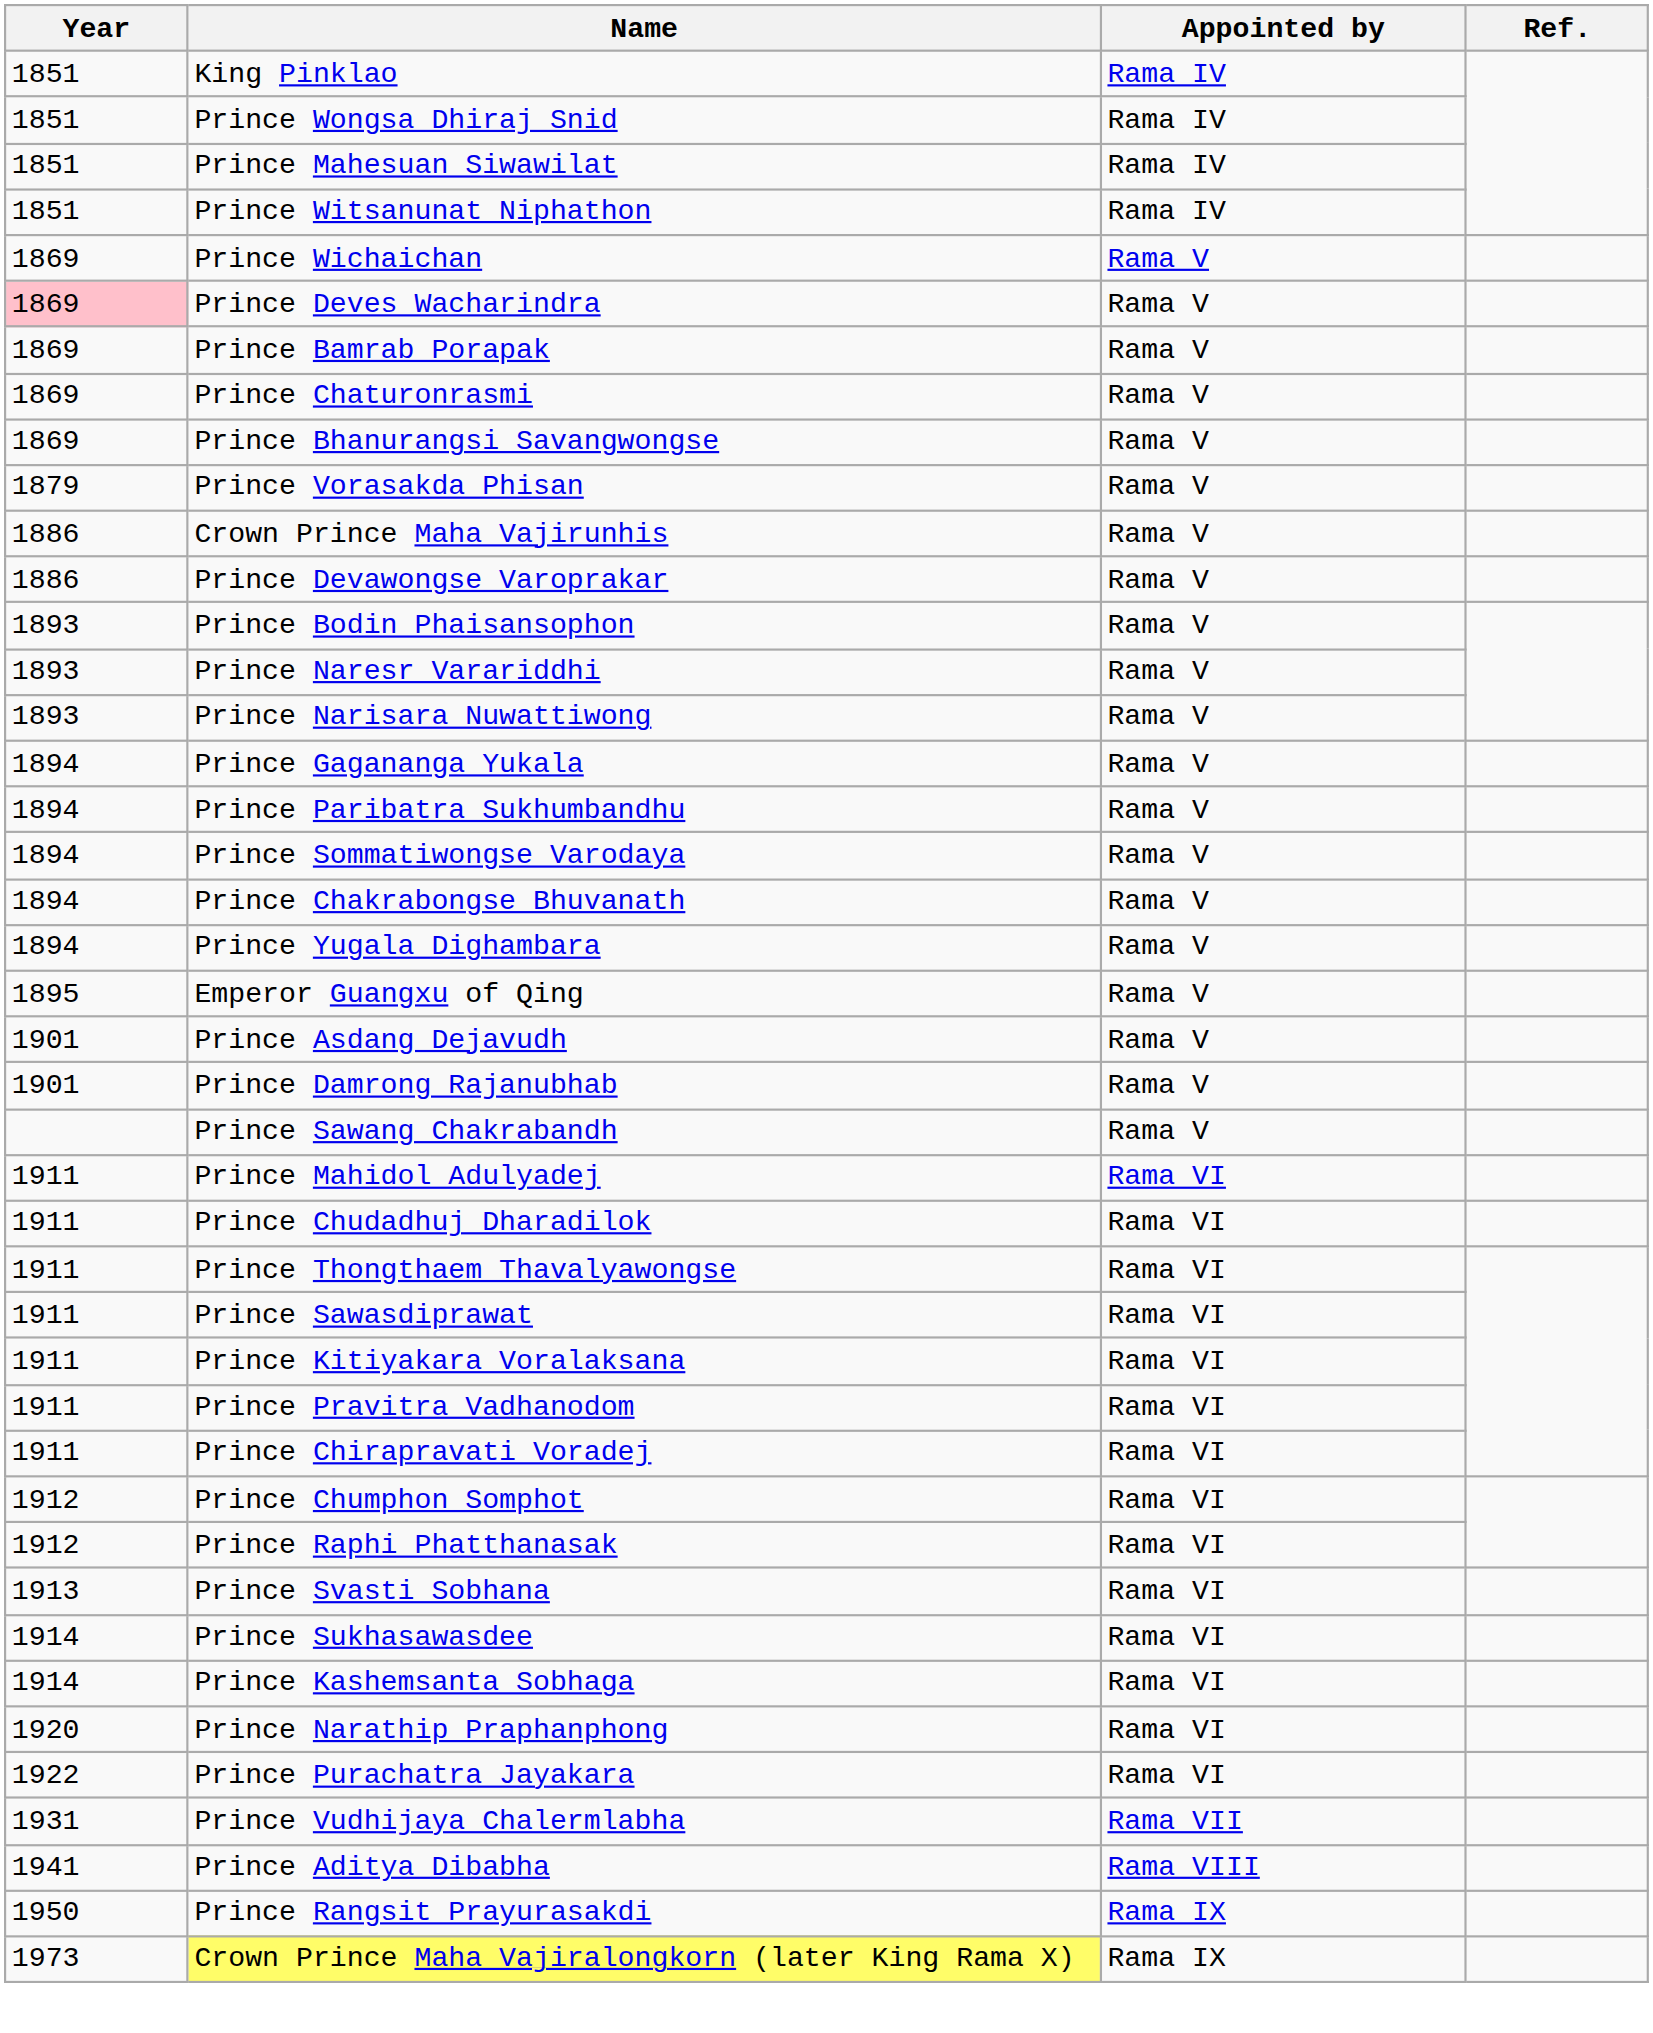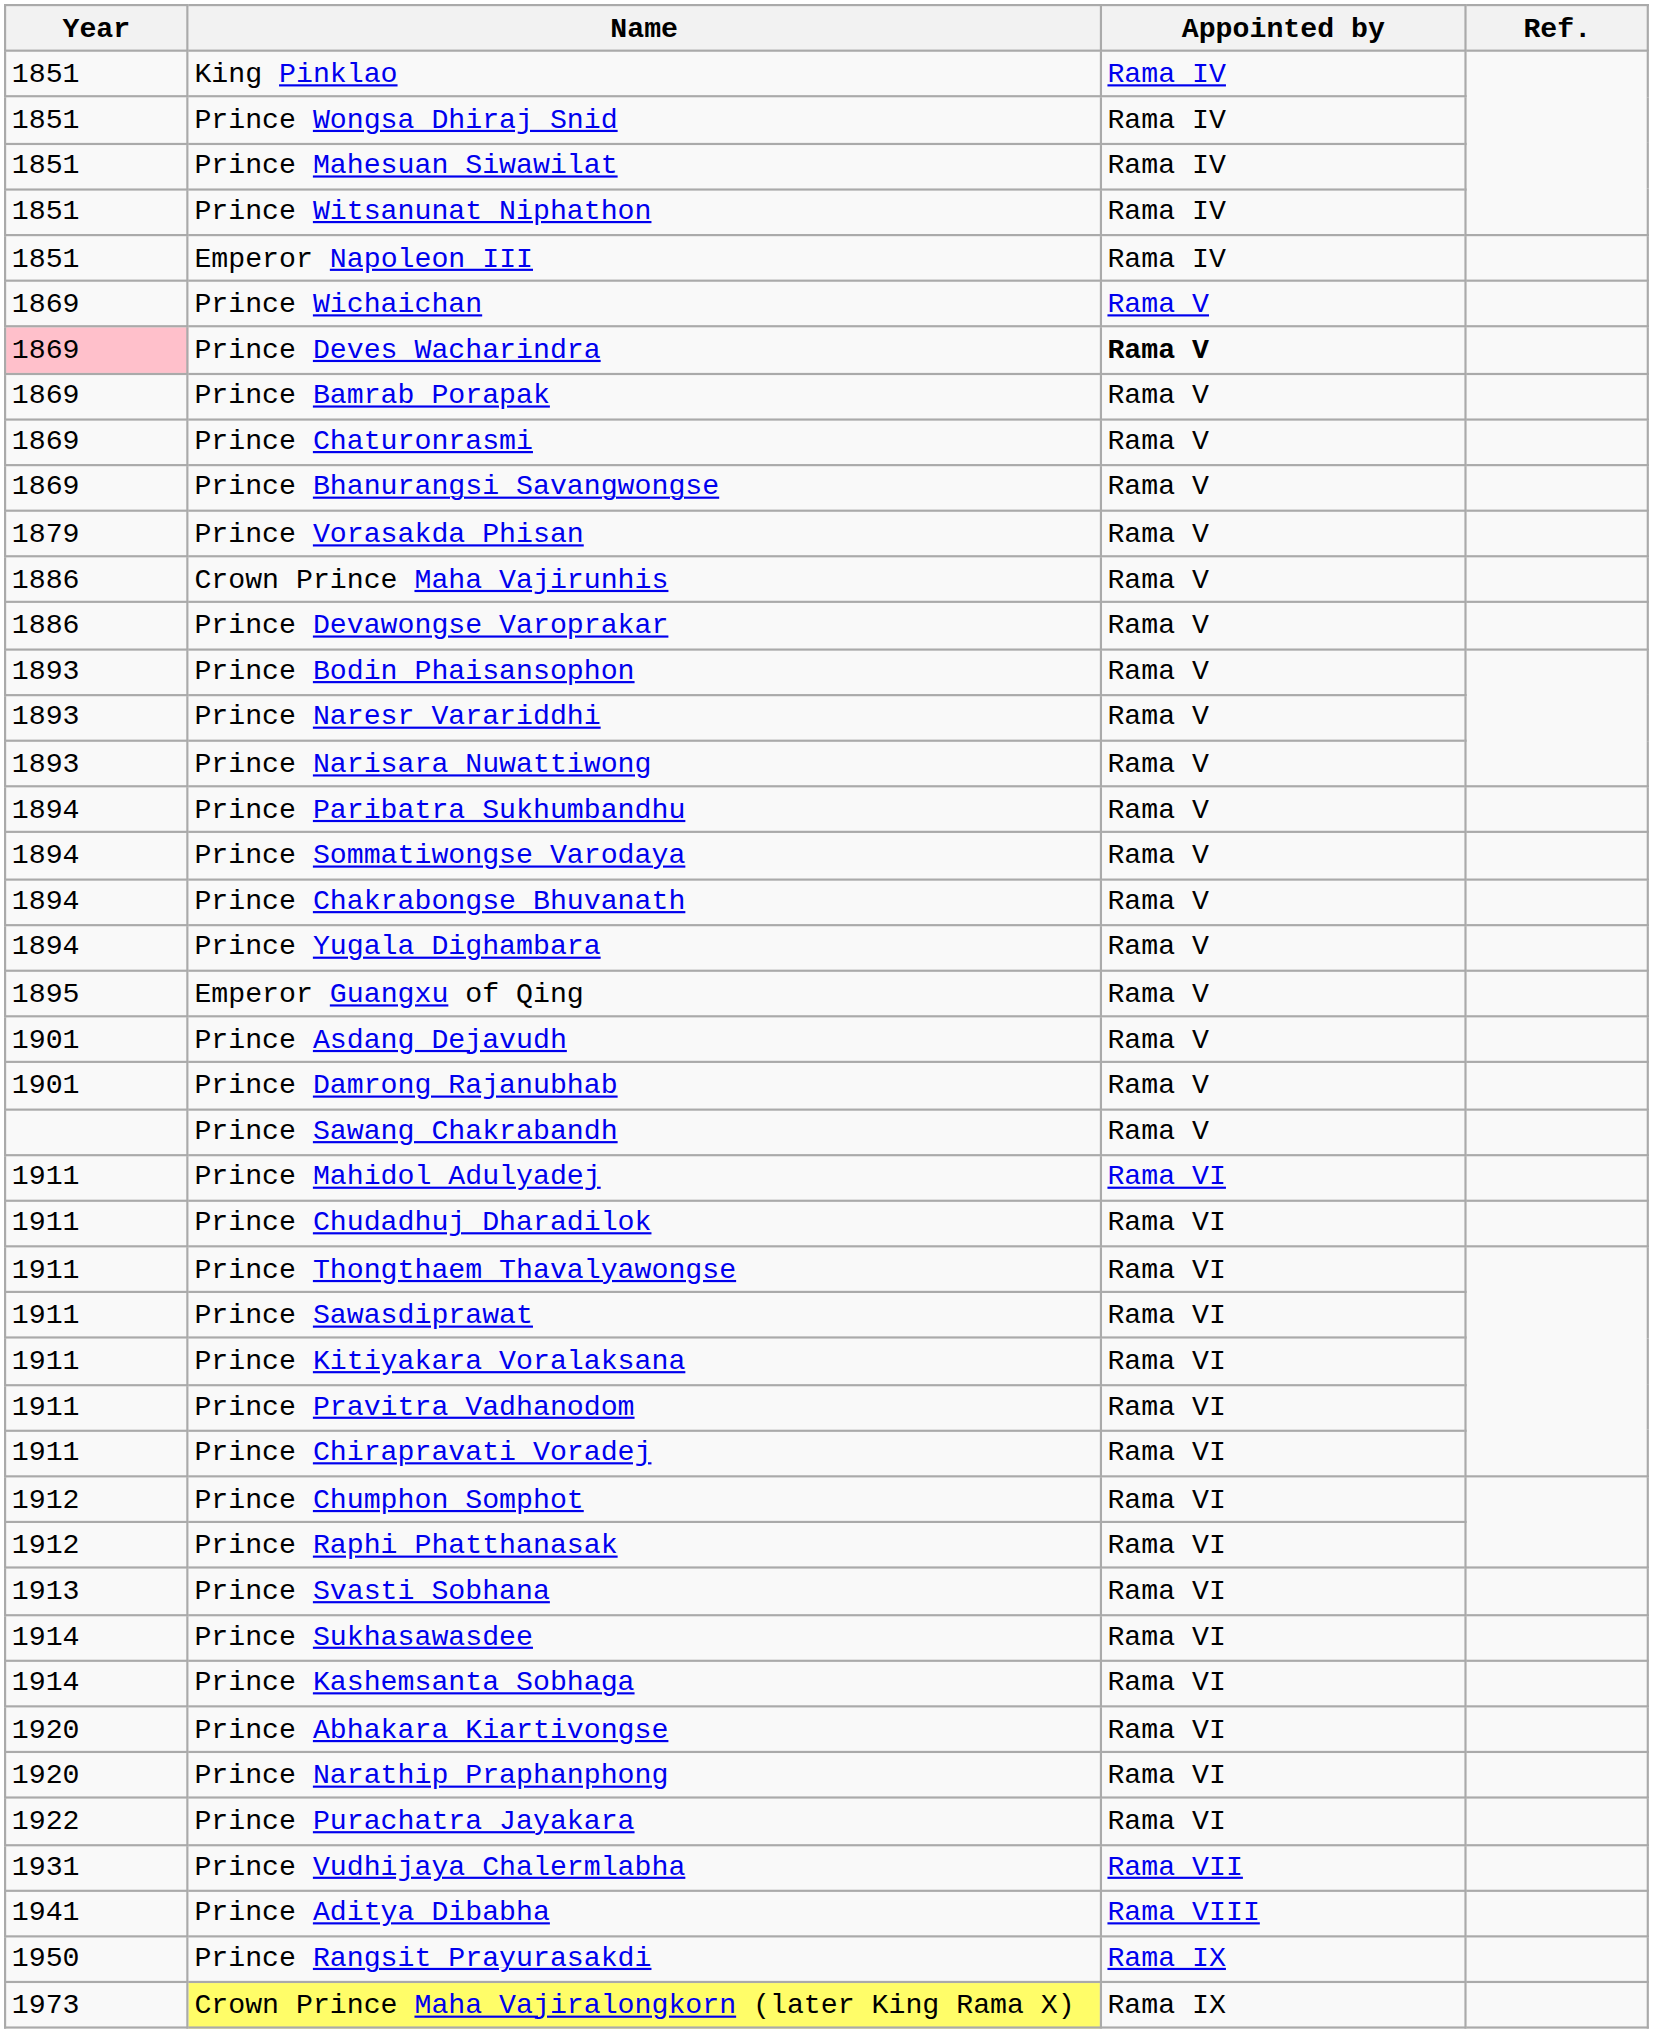+ row: 1851 | Emperor Napoleon III | Rama IV
Prince Deves Wacharindra | Appointed by: normal -> bold
- row: 1894 | Prince Gagananga Yukala | Rama V
+ row: 1920 | Prince Abhakara Kiartivongse | Rama VI
